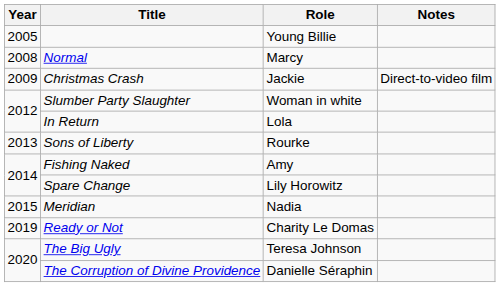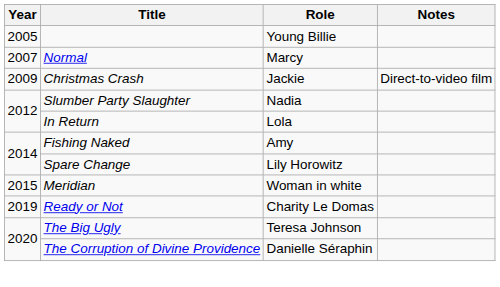Normal | Year: 2008 -> 2007
Slumber Party Slaughter | Role: Woman in white -> Nadia
- row: 2013 | Sons of Liberty | Rourke
Meridian | Role: Nadia -> Woman in white
